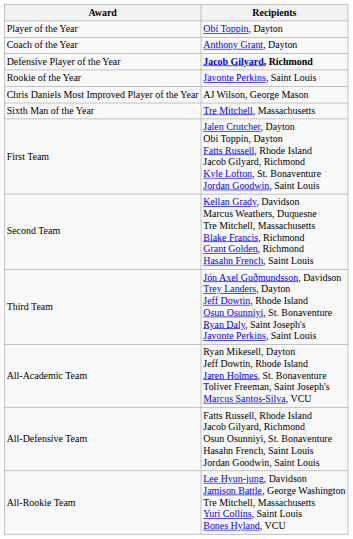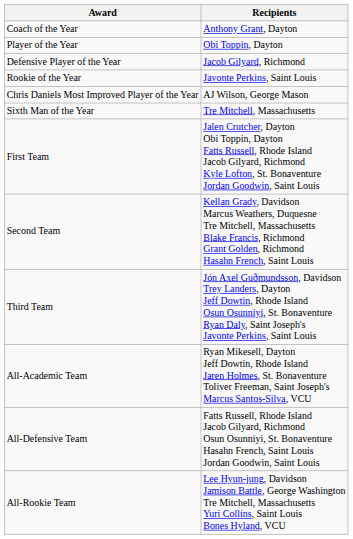rows swapped: Coach of the Year <-> Player of the Year
Defensive Player of the Year | Recipients: bold -> normal
